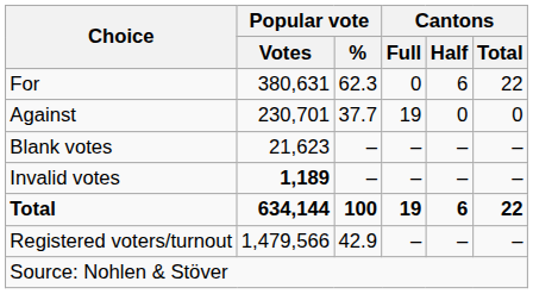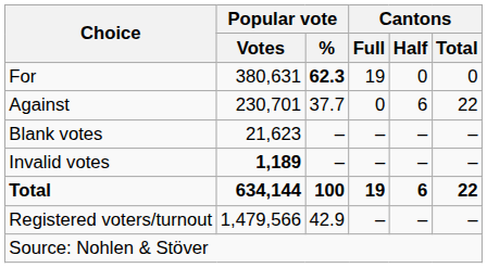For | Popular vote / %: normal -> bold
For | Cantons / Full: 0 -> 19
For | Cantons / Half: 6 -> 0
For | Cantons / Total: 22 -> 0
Against | Cantons / Full: 19 -> 0
Against | Cantons / Half: 0 -> 6
Against | Cantons / Total: 0 -> 22
